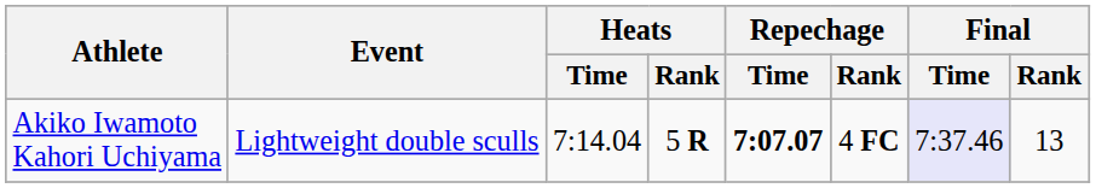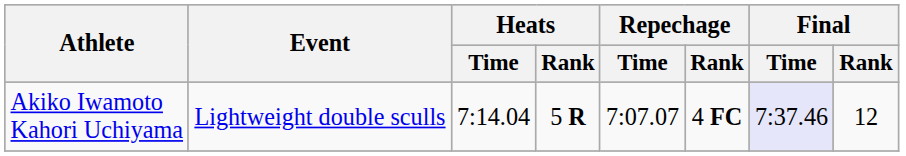Akiko Iwamoto Kahori Uchiyama | Repechage / Time: bold -> normal
Akiko Iwamoto Kahori Uchiyama | Final / Rank: 13 -> 12
